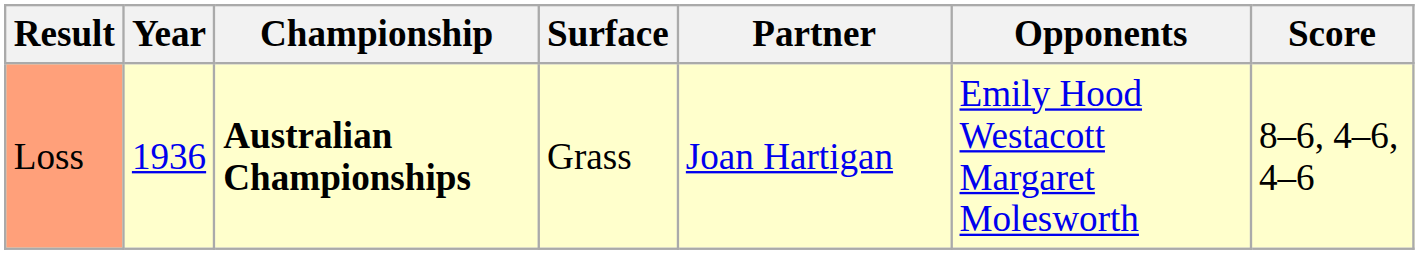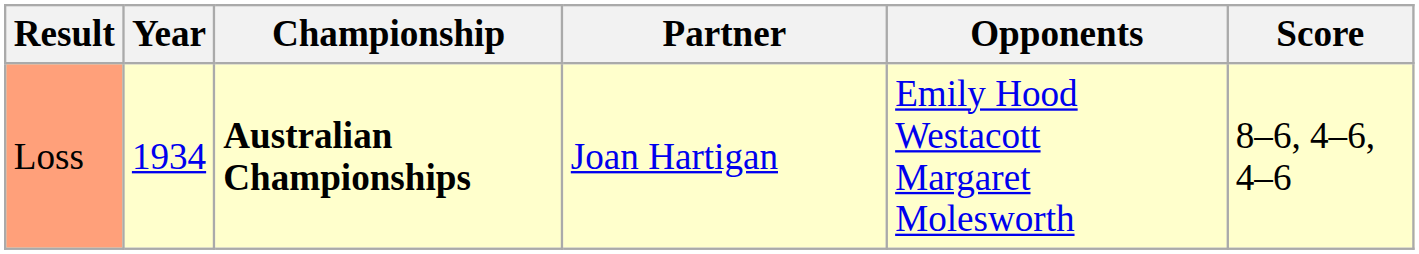- column: Surface | Grass
Loss | Year: 1936 -> 1934
